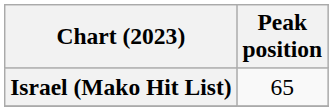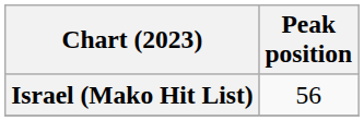Israel (Mako Hit List) | Peak position: 65 -> 56
